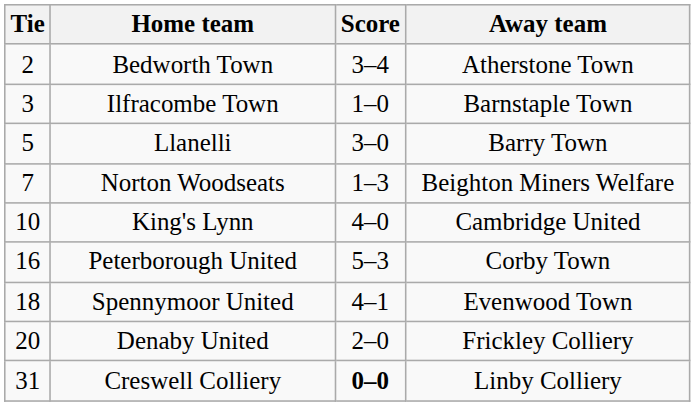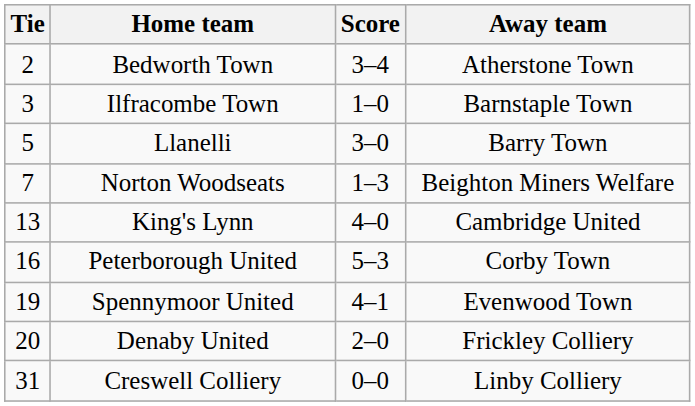King's Lynn | Tie: 10 -> 13
Spennymoor United | Tie: 18 -> 19
Creswell Colliery | Score: bold -> normal
